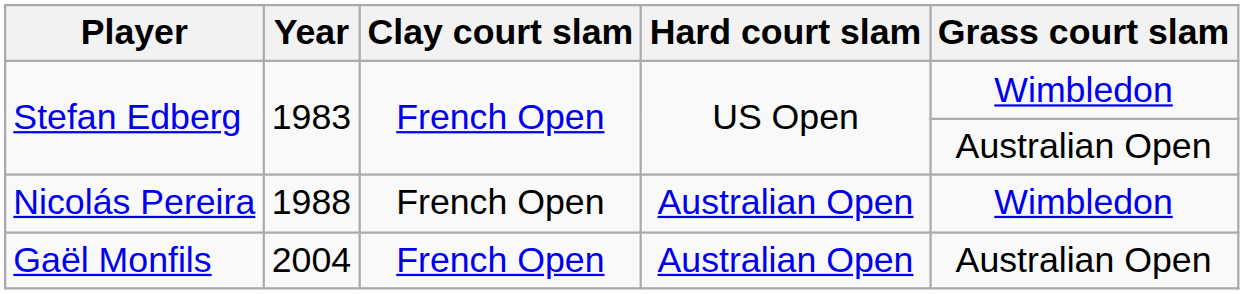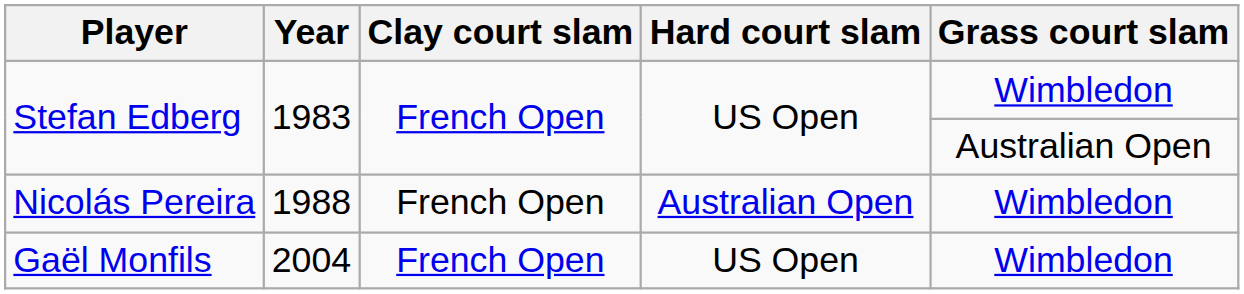Gaël Monfils | Hard court slam: Australian Open -> US Open
Gaël Monfils | Grass court slam: Australian Open -> Wimbledon
